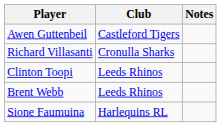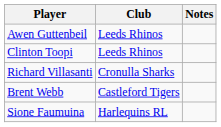Awen Guttenbeil | Club: Castleford Tigers -> Leeds Rhinos
rows swapped: Clinton Toopi <-> Richard Villasanti
Brent Webb | Club: Leeds Rhinos -> Castleford Tigers
